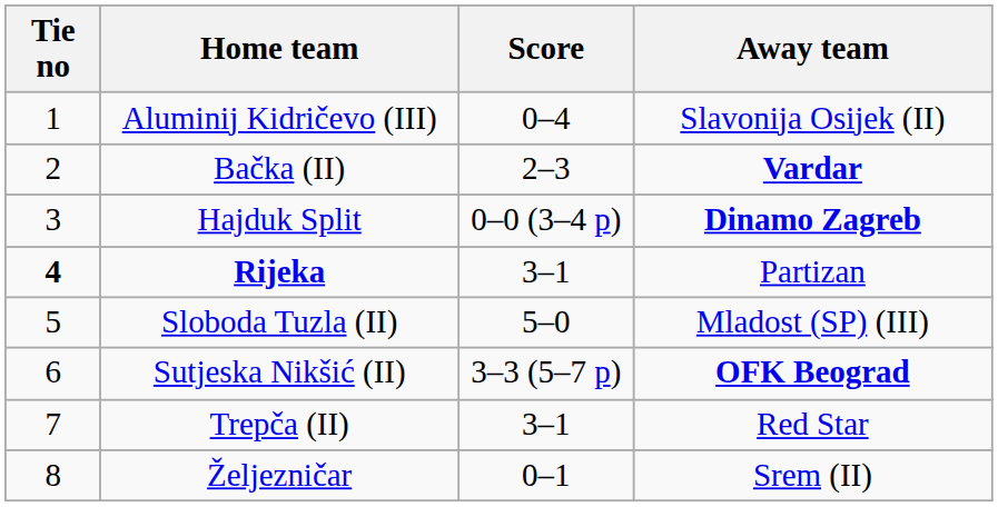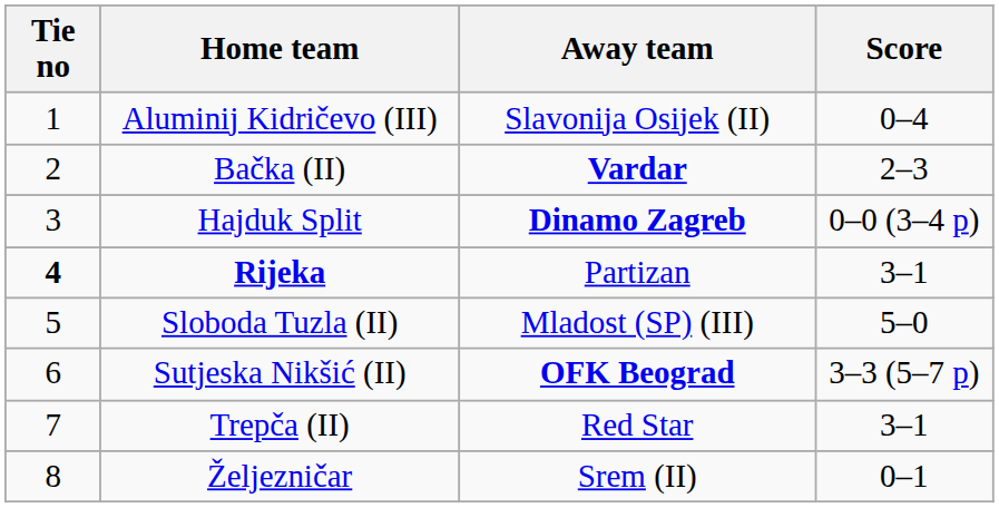columns swapped: Score <-> Away team
